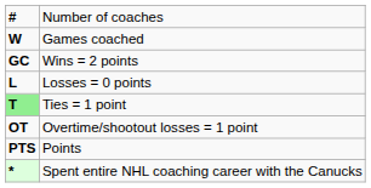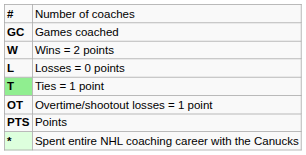Games coached | column 1: W -> GC
Wins = 2 points | column 1: GC -> W
